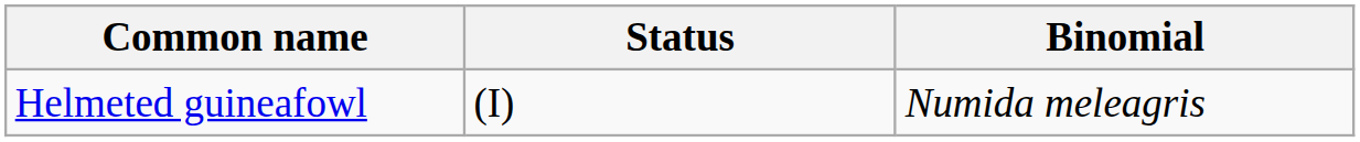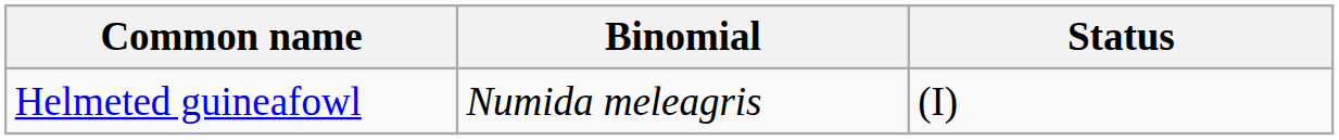columns swapped: Binomial <-> Status
